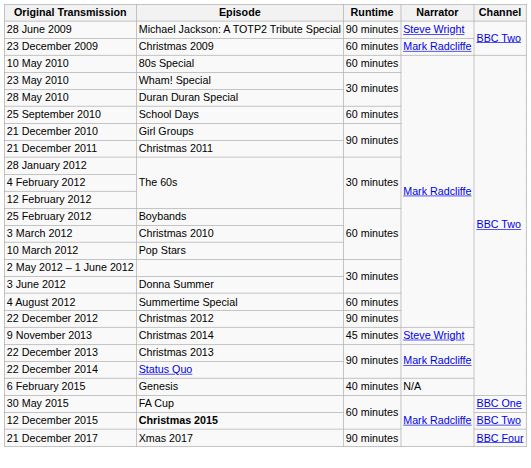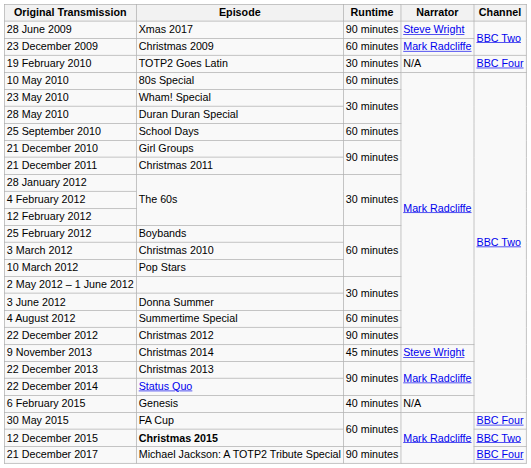28 June 2009 | Episode: Michael Jackson: A TOTP2 Tribute Special -> Xmas 2017
+ row: 19 February 2010 | TOTP2 Goes Latin | 30 minutes | N/A | BBC Four
30 May 2015 | Channel: BBC One -> BBC Four
21 December 2017 | Episode: Xmas 2017 -> Michael Jackson: A TOTP2 Tribute Special
